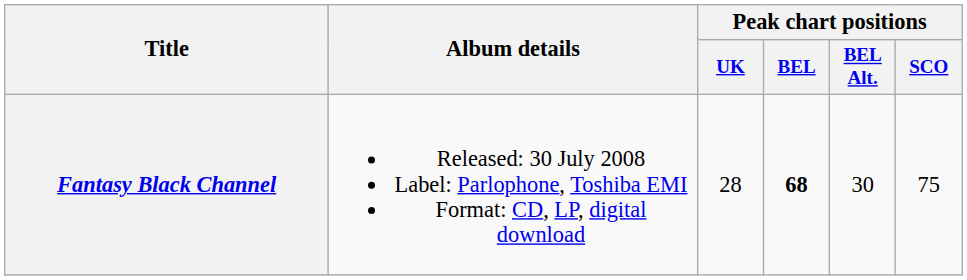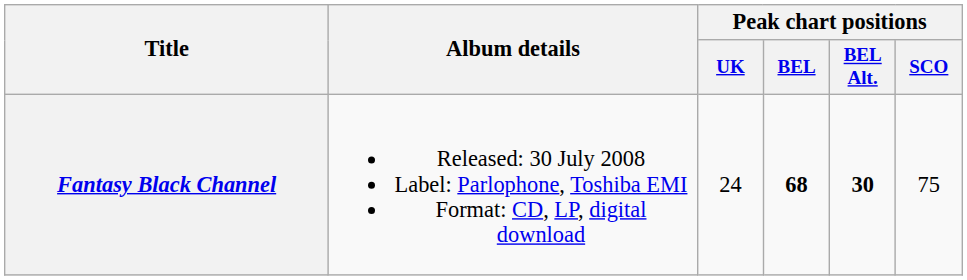Fantasy Black Channel | Peak chart positions / UK: 28 -> 24
Fantasy Black Channel | Peak chart positions / BEL Alt.: normal -> bold
